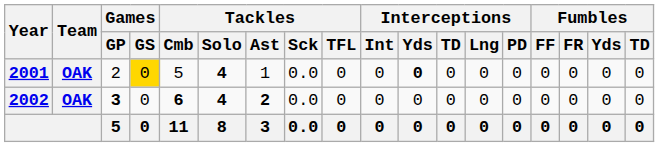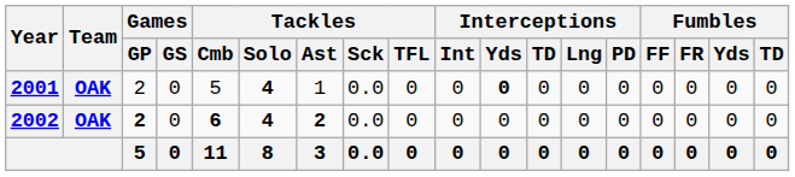2001 | Games / GS: gold background -> no background
2002 | Games / GP: 3 -> 2
